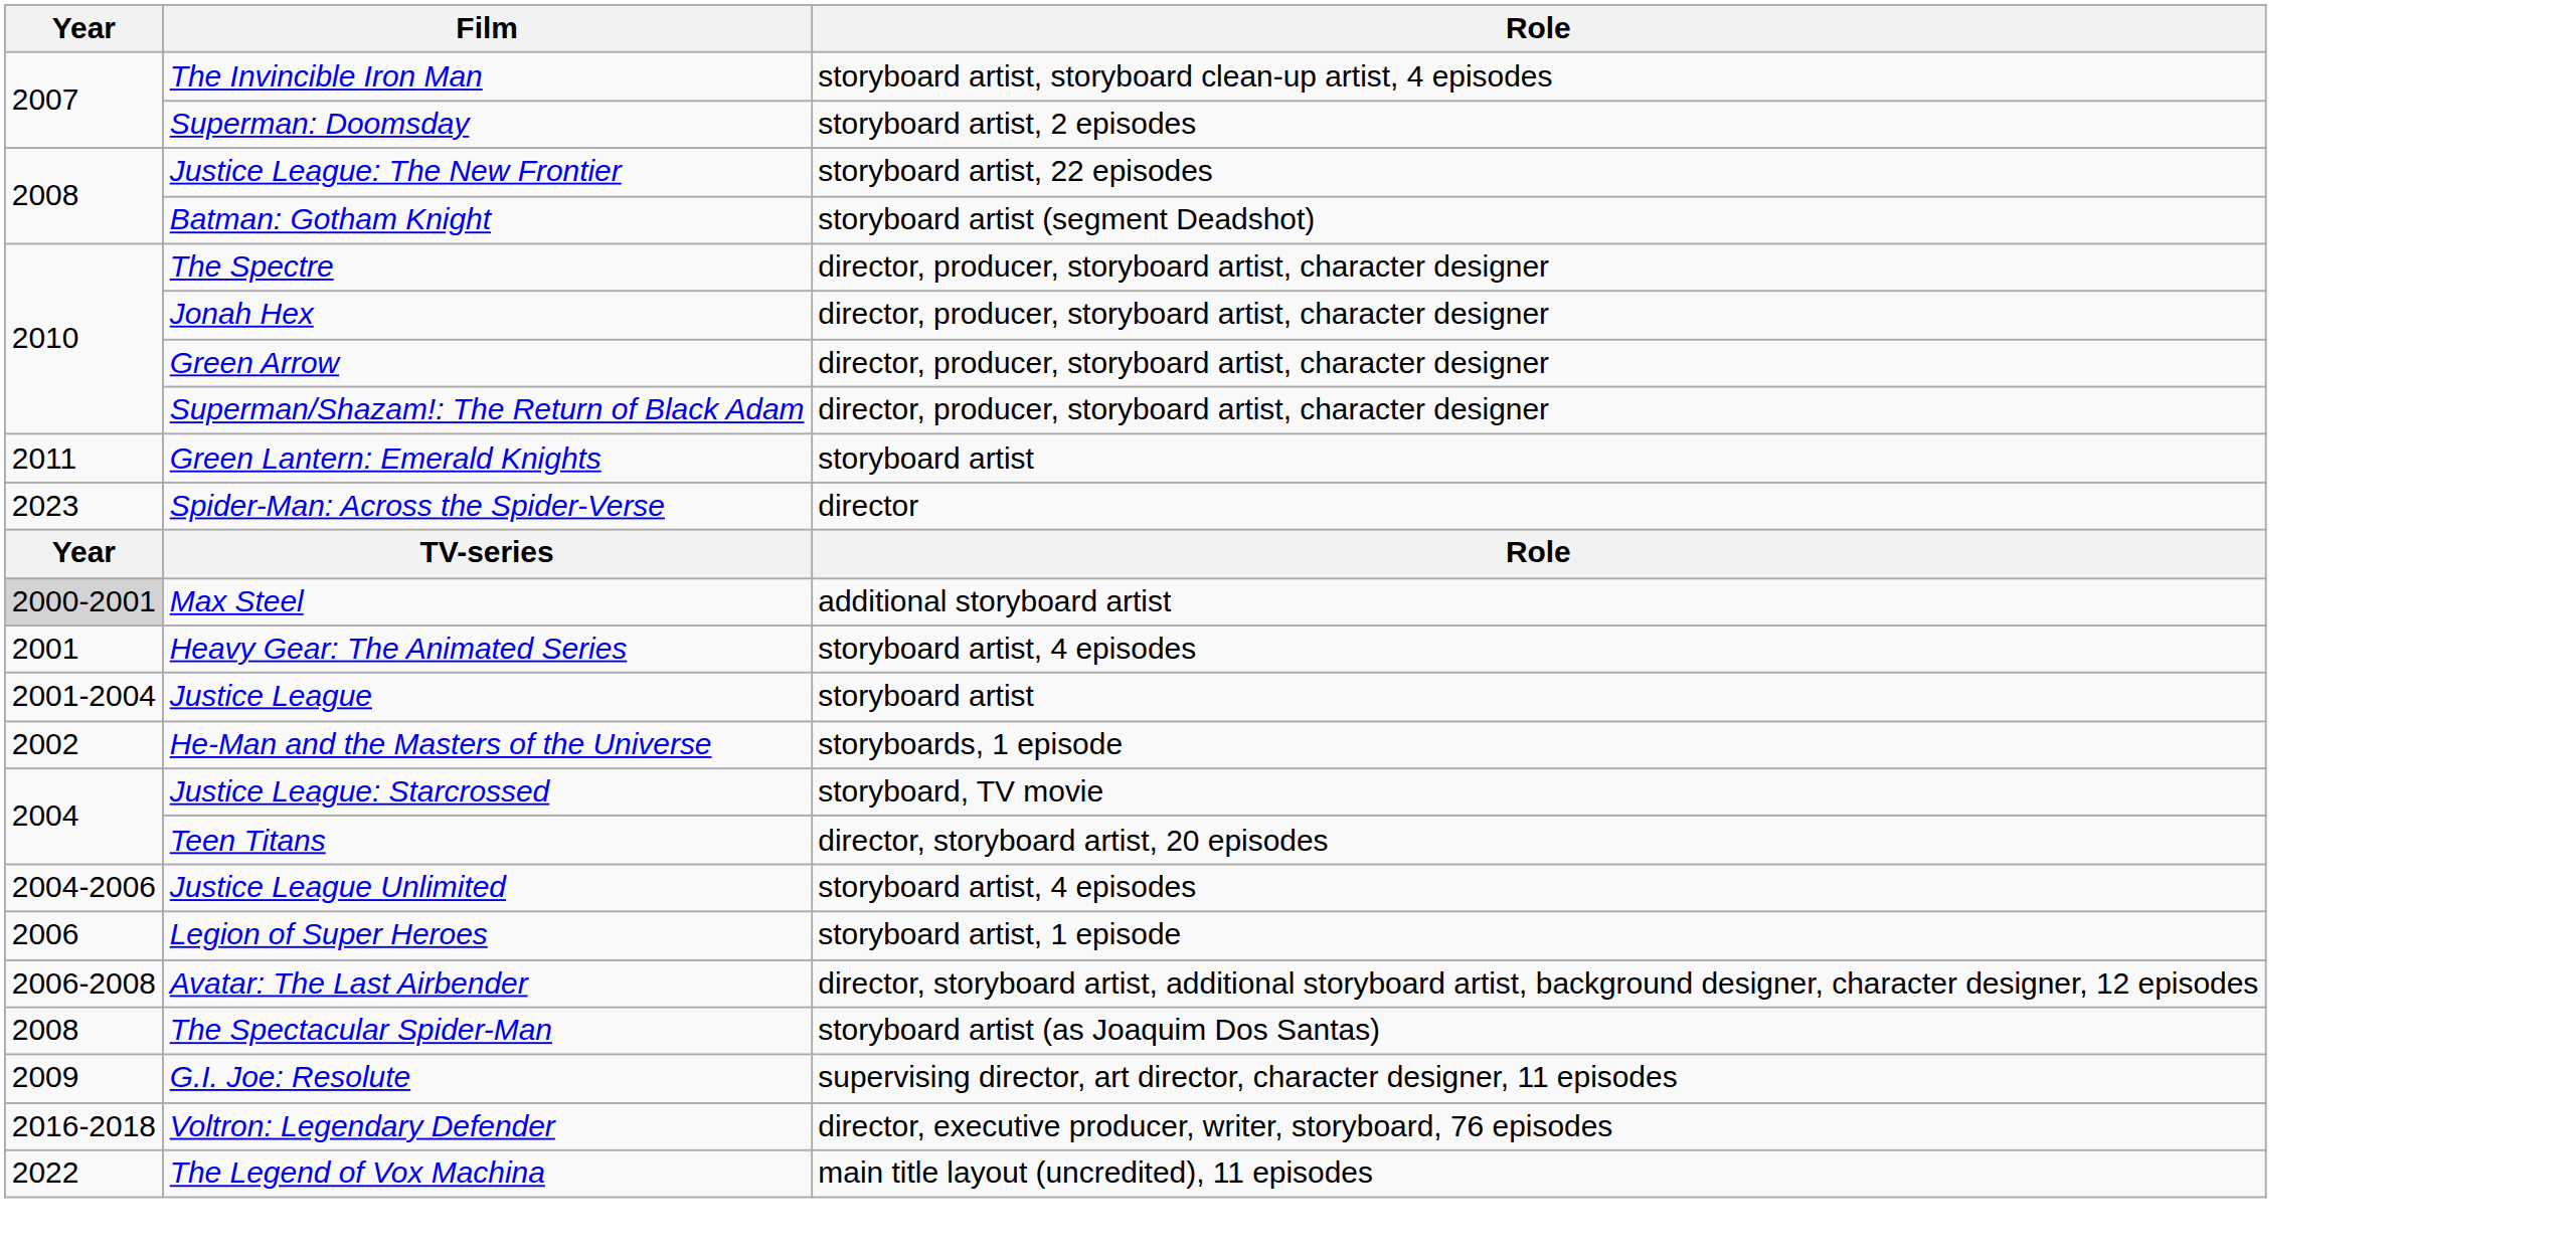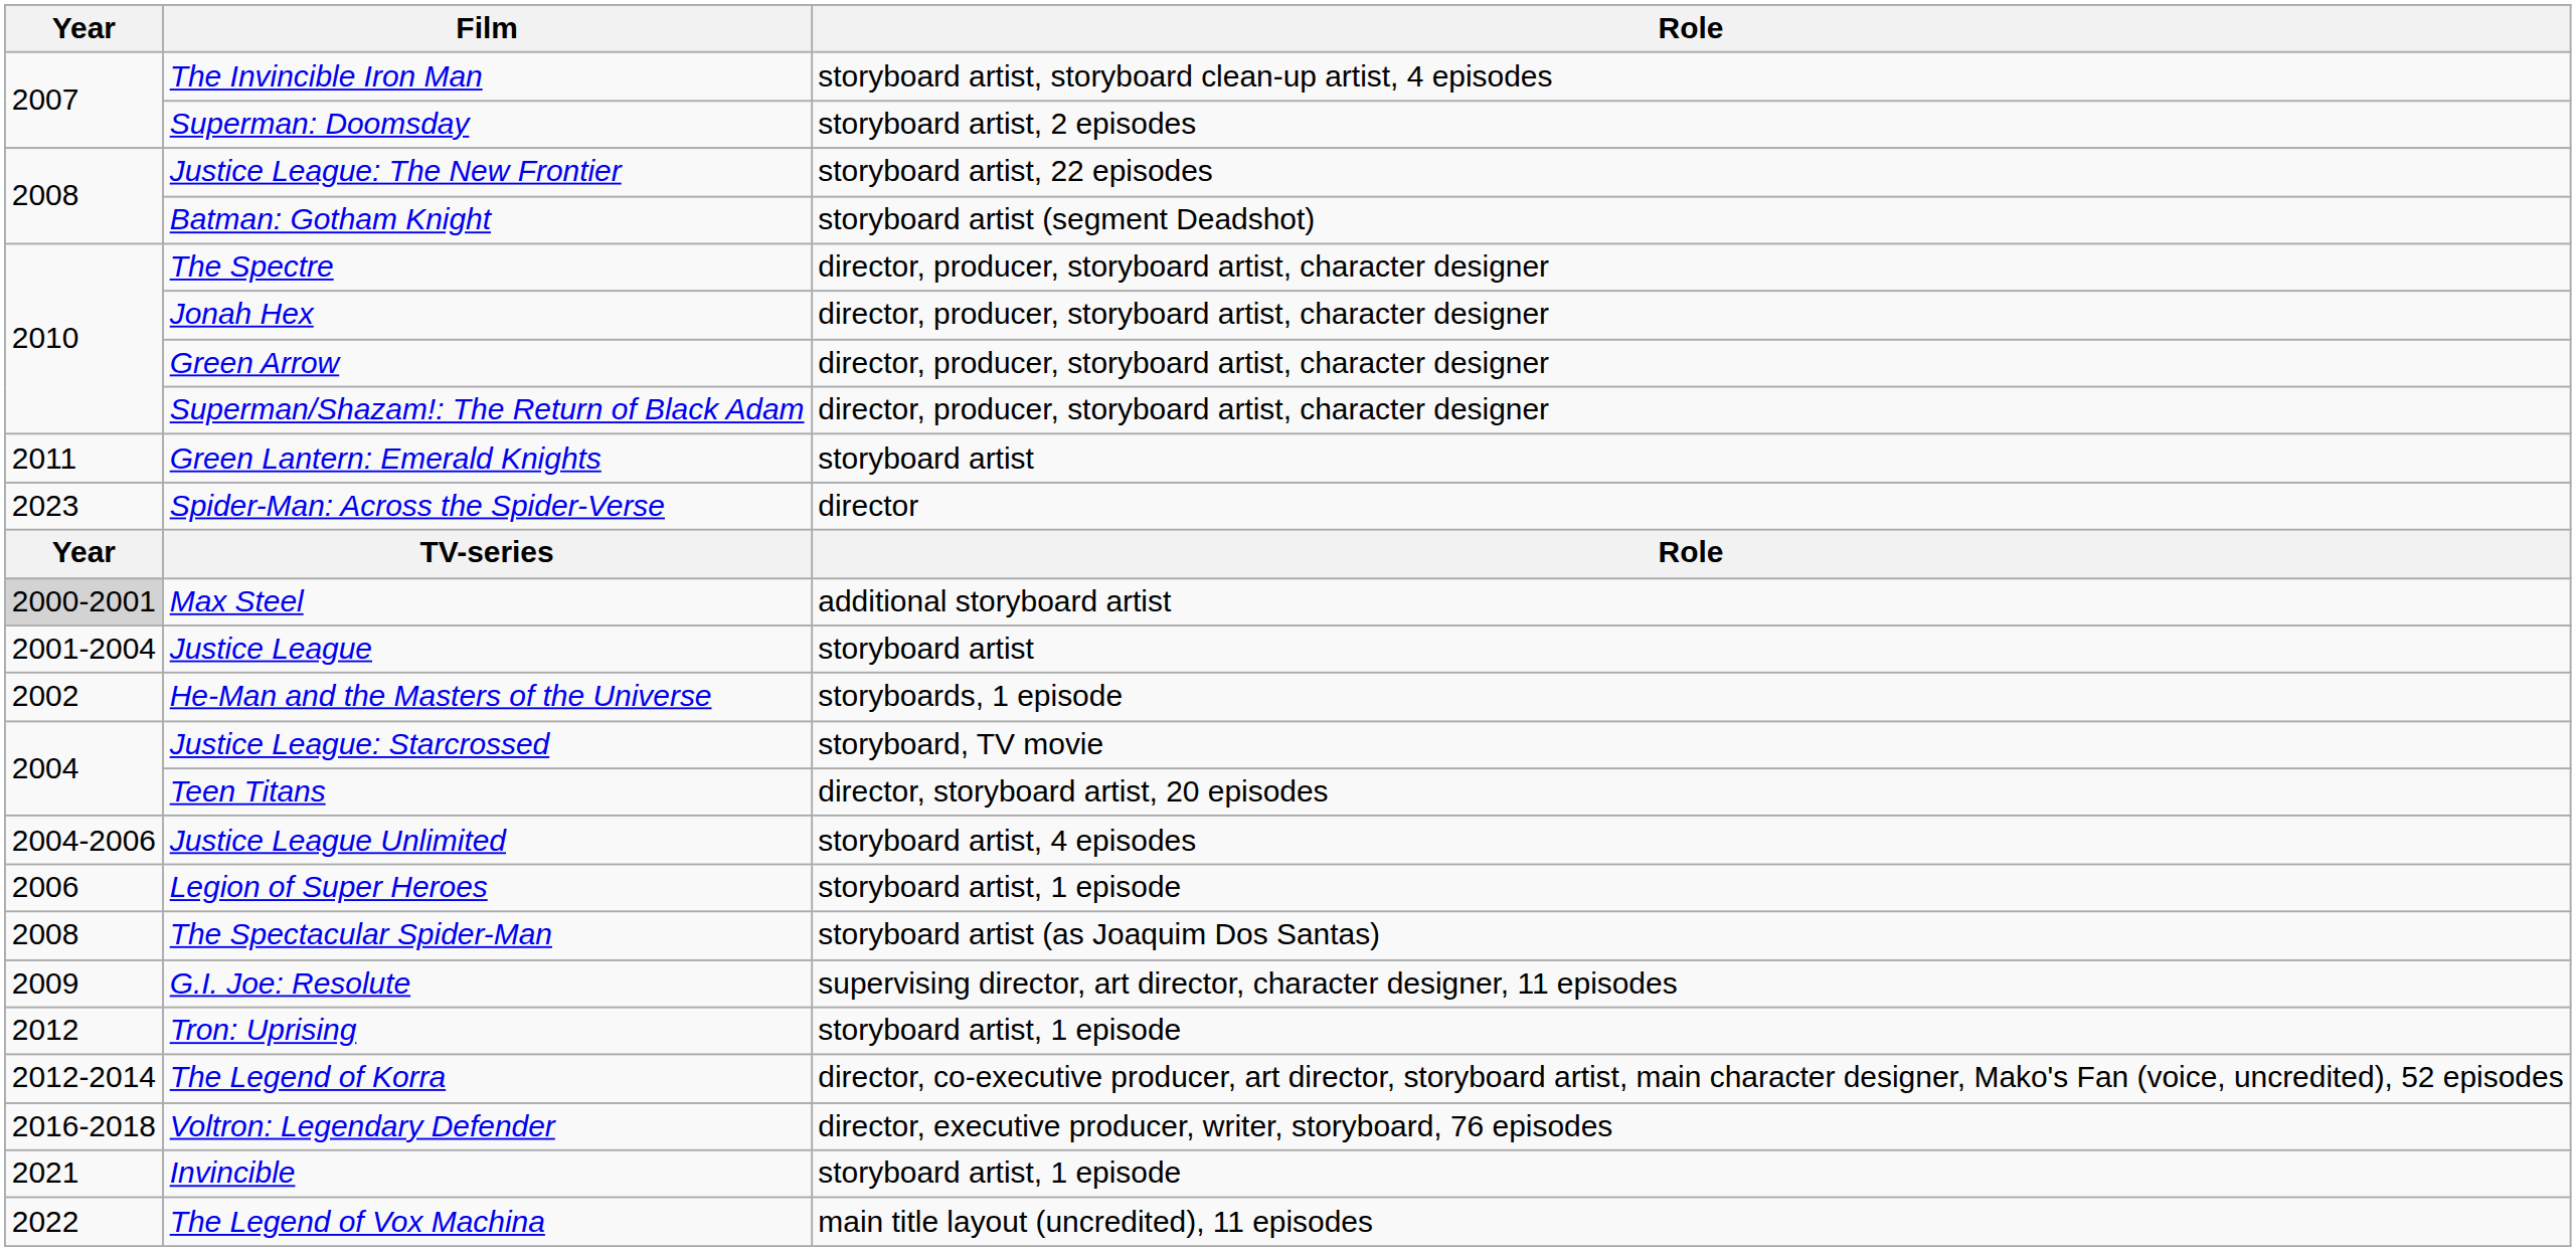- row: 2001 | Heavy Gear: The Animated Series | storyboard artist, 4 episodes
- row: 2006-2008 | Avatar: The Last Airbender | director, storyboard artist, additional storyboard artist, background designer, character designer, 12 episodes
+ row: 2012 | Tron: Uprising | storyboard artist, 1 episode
+ row: 2012-2014 | The Legend of Korra | director, co-executive producer, art director, storyboard artist, main character designer, Mako's Fan (voice, uncredited), 52 episodes
+ row: 2021 | Invincible | storyboard artist, 1 episode
